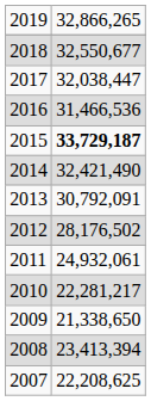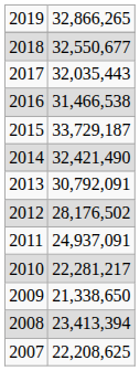2017 | column 2: 32,038,447 -> 32,035,443
2016 | column 2: 31,466,536 -> 31,466,538
2015 | column 2: bold -> normal
2011 | column 2: 24,932,061 -> 24,937,091
